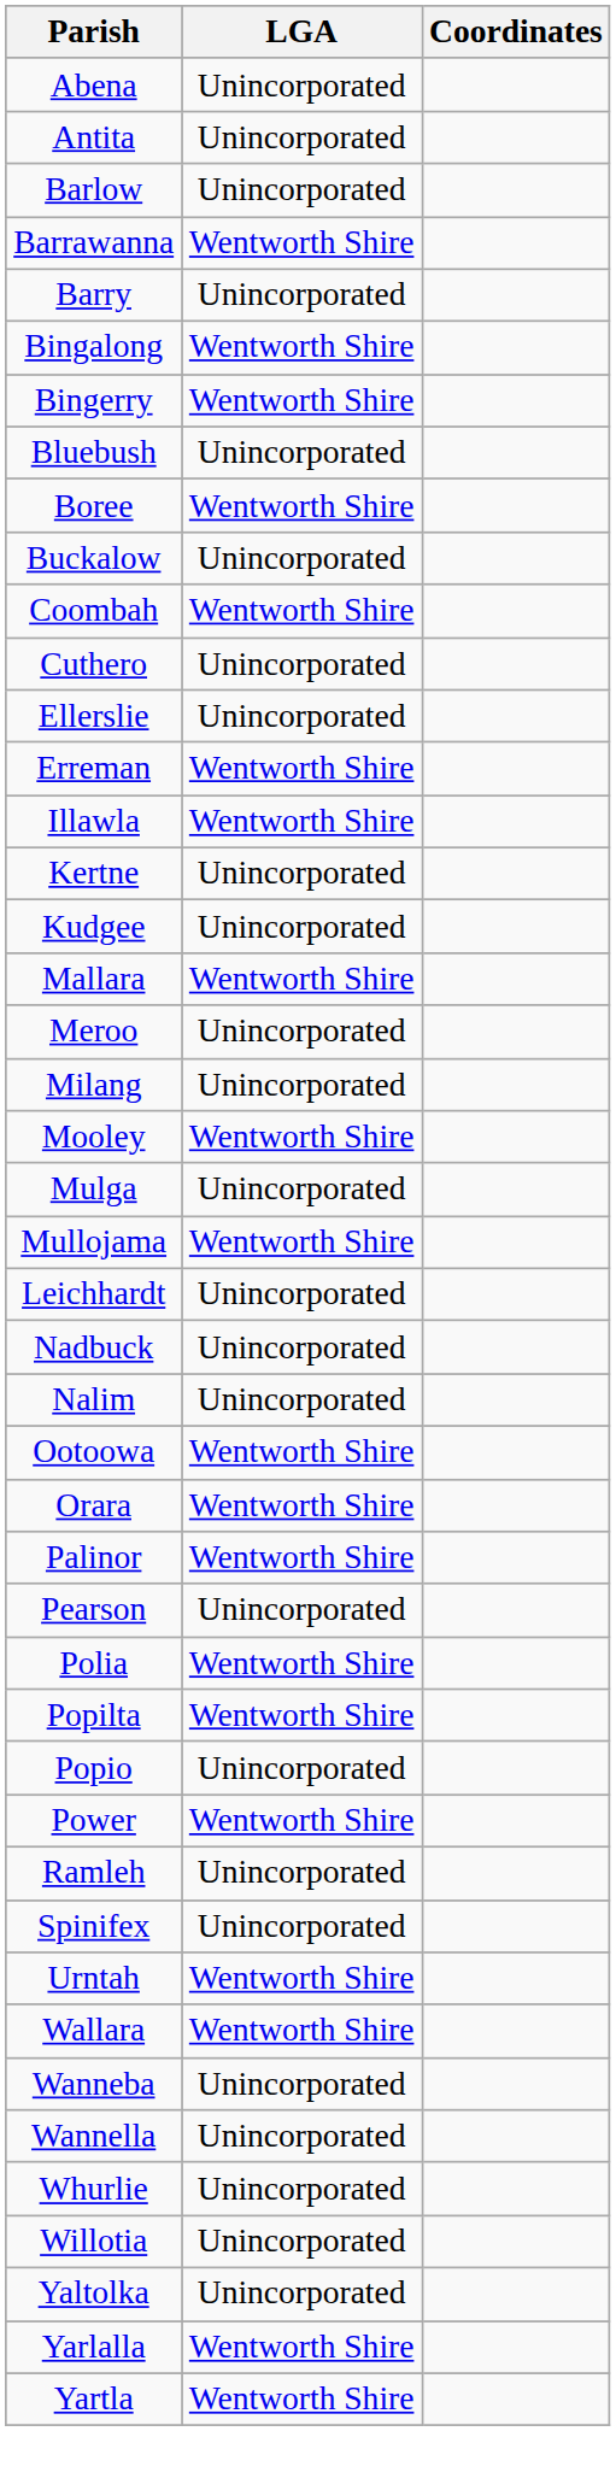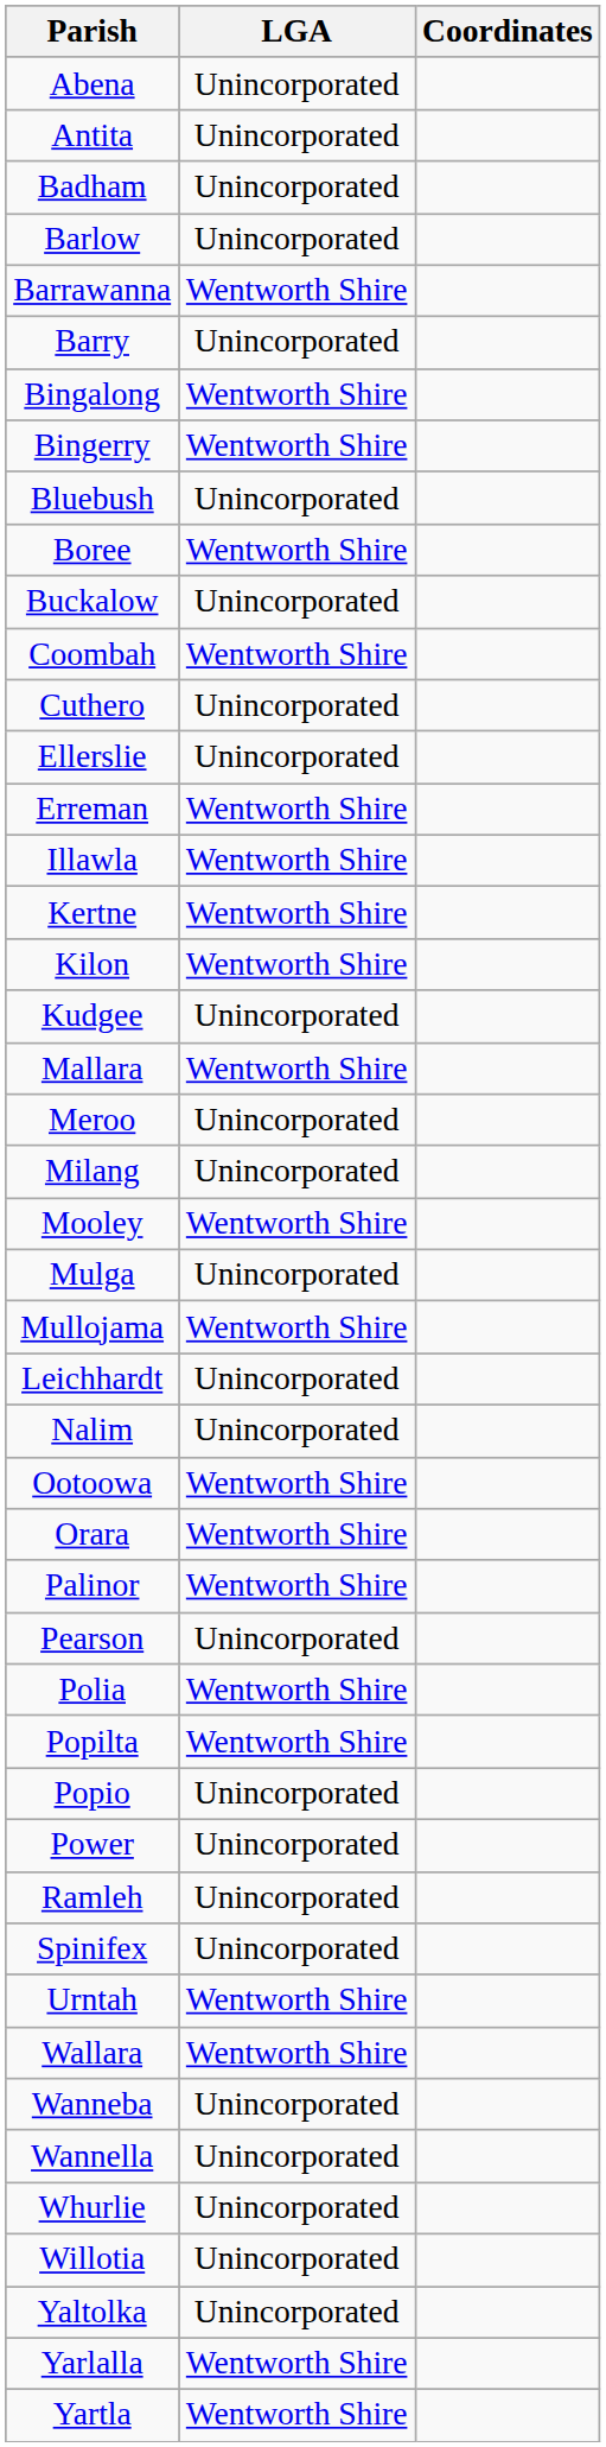+ row: Badham | Unincorporated
Kertne | LGA: Unincorporated -> Wentworth Shire
+ row: Kilon | Wentworth Shire
- row: Nadbuck | Unincorporated
Power | LGA: Wentworth Shire -> Unincorporated
